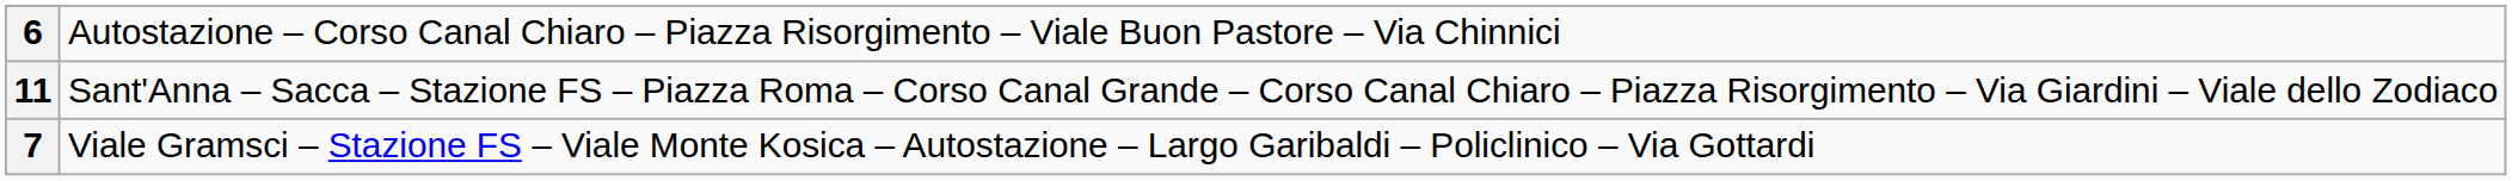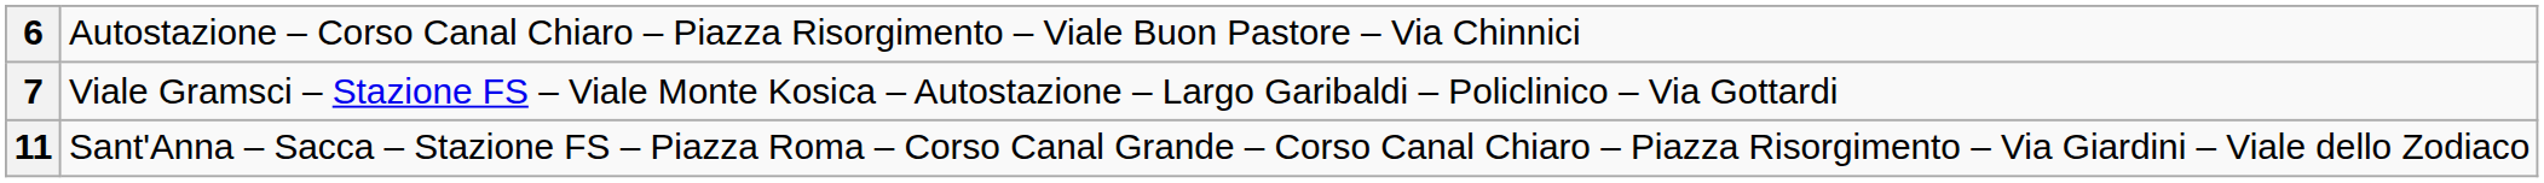rows swapped: 7 <-> 11
